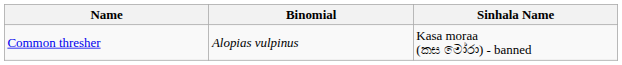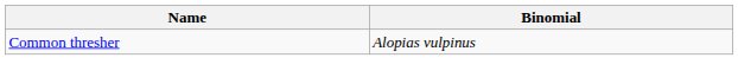- column: Sinhala Name | Kasa moraa (කස මෝරා) - banned
